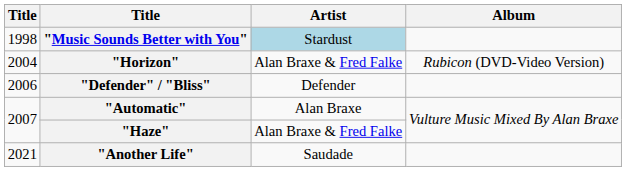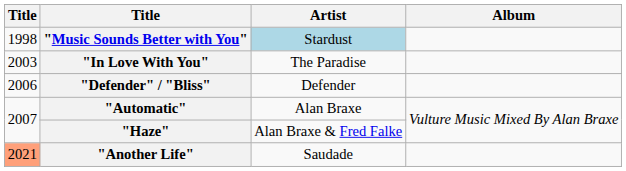+ row: 2003 | "In Love With You" | The Paradise
- row: 2004 | "Horizon" | Alan Braxe & Fred Falke | Rubicon (DVD-Video Version)
"Another Life" | column 1: no background -> lightsalmon background
